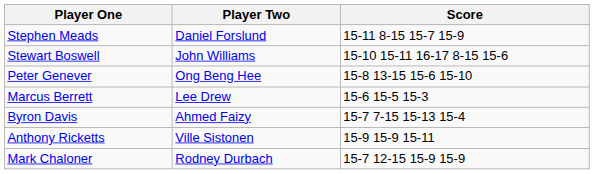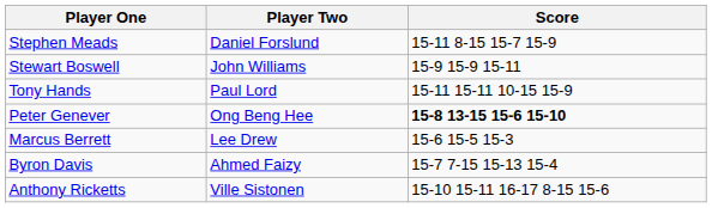Stewart Boswell | Score: 15-10 15-11 16-17 8-15 15-6 -> 15-9 15-9 15-11
+ row: Tony Hands | Paul Lord | 15-11 15-11 10-15 15-9
Peter Genever | Score: normal -> bold
Anthony Ricketts | Score: 15-9 15-9 15-11 -> 15-10 15-11 16-17 8-15 15-6
- row: Mark Chaloner | Rodney Durbach | 15-7 12-15 15-9 15-9
